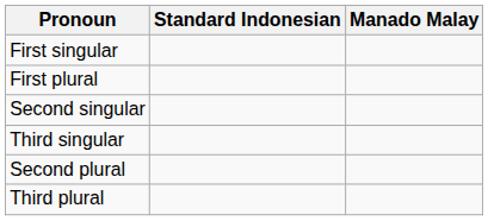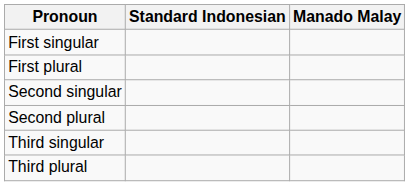rows swapped: Second plural <-> Third singular
